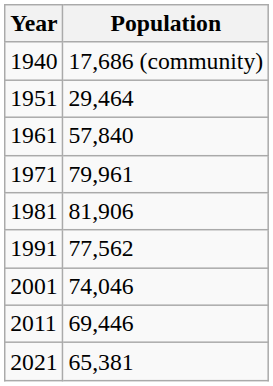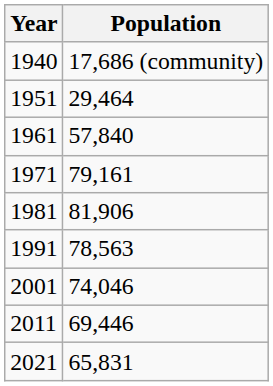1971 | Population: 79,961 -> 79,161
1991 | Population: 77,562 -> 78,563
2021 | Population: 65,381 -> 65,831
